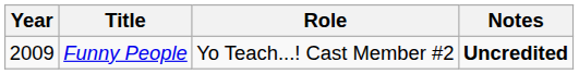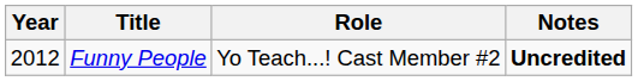Funny People | Year: 2009 -> 2012
